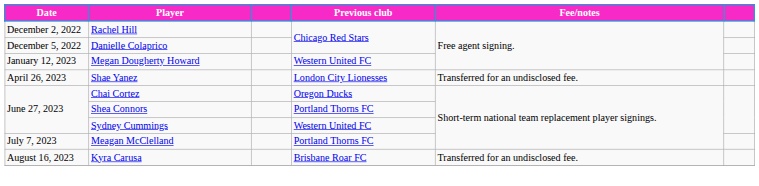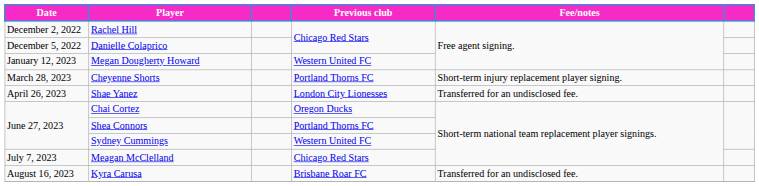+ row: March 28, 2023 | Cheyenne Shorts | Portland Thorns FC | Short-term injury replacement player signing.
Meagan McClelland | Previous club: Portland Thorns FC -> Chicago Red Stars
